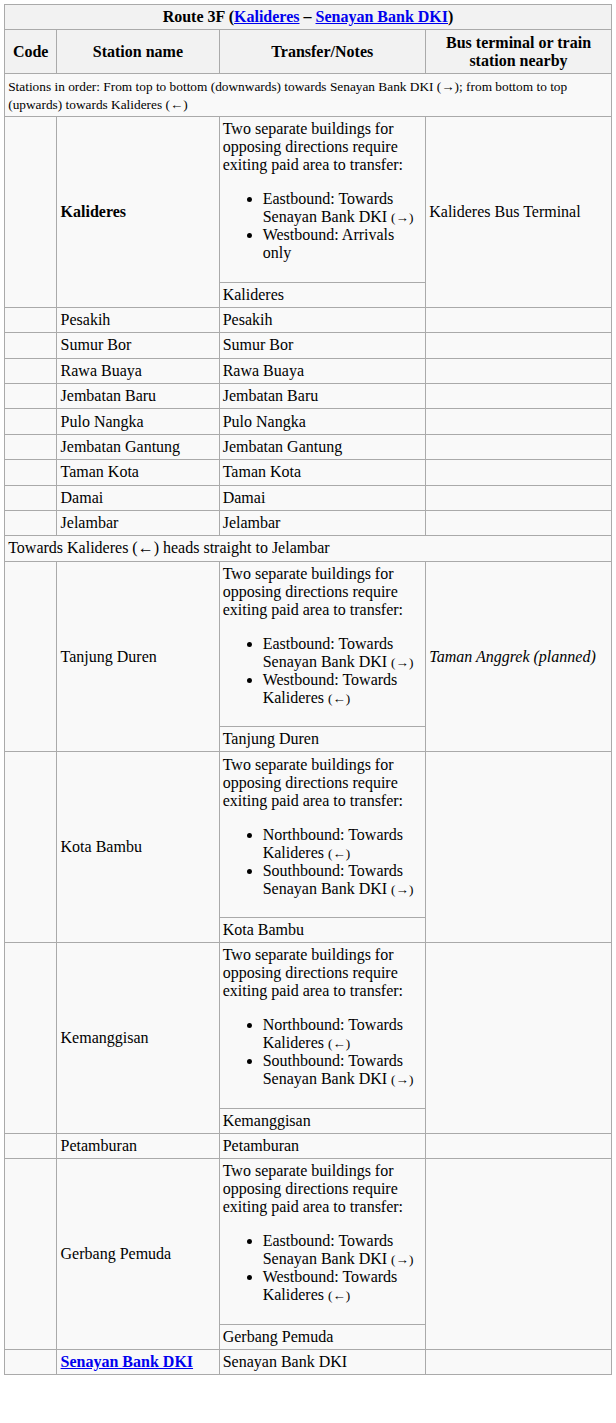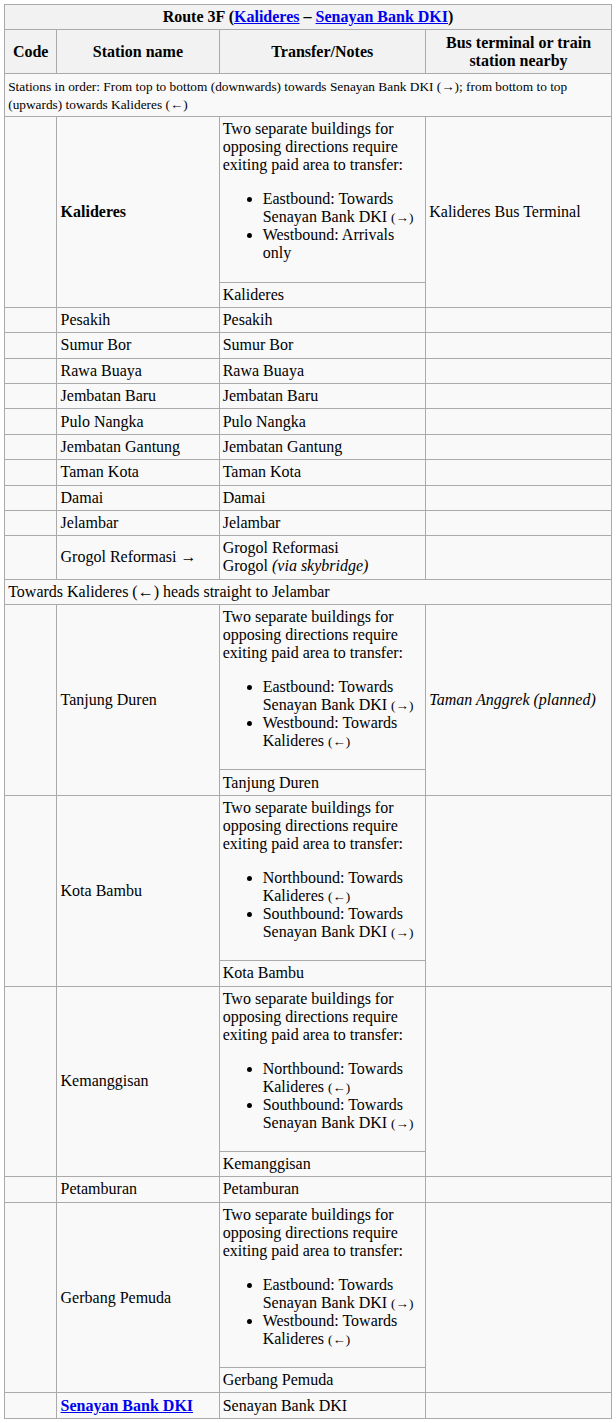+ row: Grogol Reformasi → | Grogol Reformasi Grogol (via skybridge)
